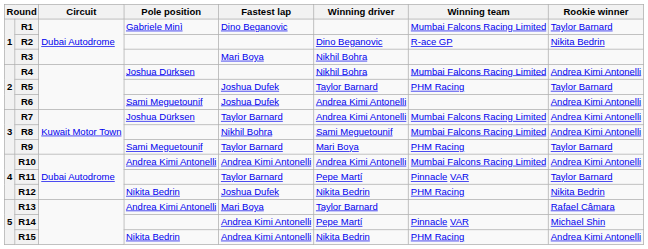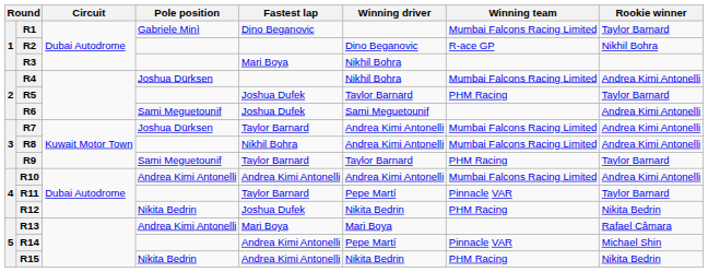R2 | Rookie winner: Nikita Bedrin -> Nikhil Bohra
R6 | Winning driver: Andrea Kimi Antonelli -> Sami Meguetounif
R8 | Winning driver: Sami Meguetounif -> Andrea Kimi Antonelli
R9 | Winning driver: Mari Boya -> Taylor Barnard
R13 | Winning driver: Taylor Barnard -> Mari Boya
R15 | Rookie winner: Andrea Kimi Antonelli -> Nikita Bedrin
